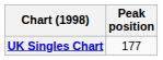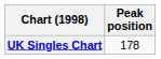UK Singles Chart | Peak position: 177 -> 178
